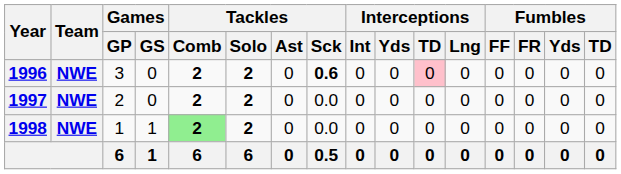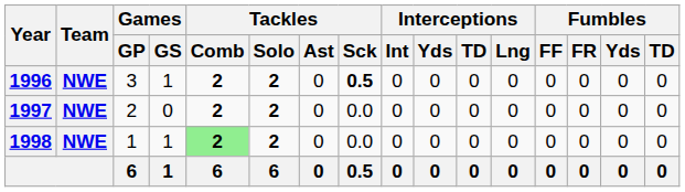1996 | Games / GS: 0 -> 1
1996 | Tackles / Sck: 0.6 -> 0.5
1996 | Interceptions / TD: pink background -> no background
